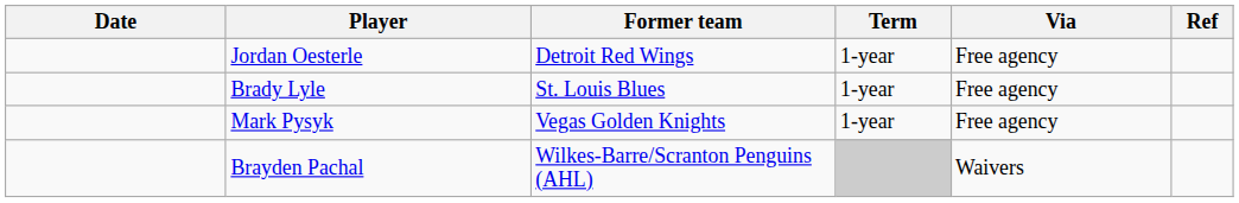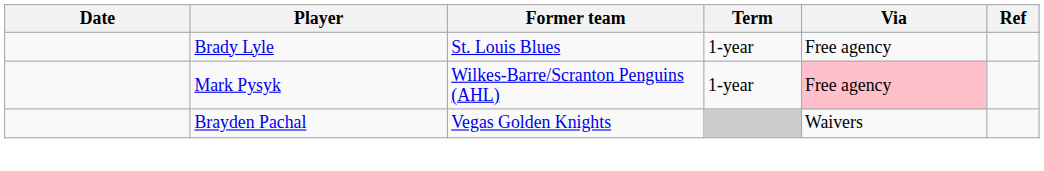- row: Jordan Oesterle | Detroit Red Wings | 1-year | Free agency
Mark Pysyk | Former team: Vegas Golden Knights -> Wilkes-Barre/Scranton Penguins (AHL)
Mark Pysyk | Via: no background -> pink background
Brayden Pachal | Former team: Wilkes-Barre/Scranton Penguins (AHL) -> Vegas Golden Knights
